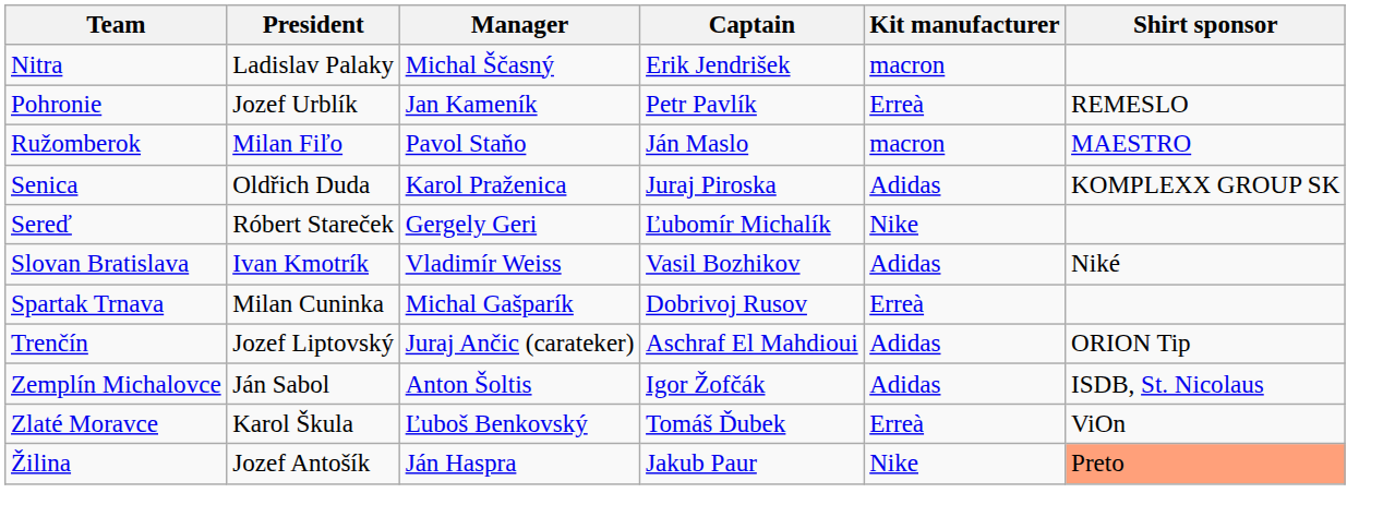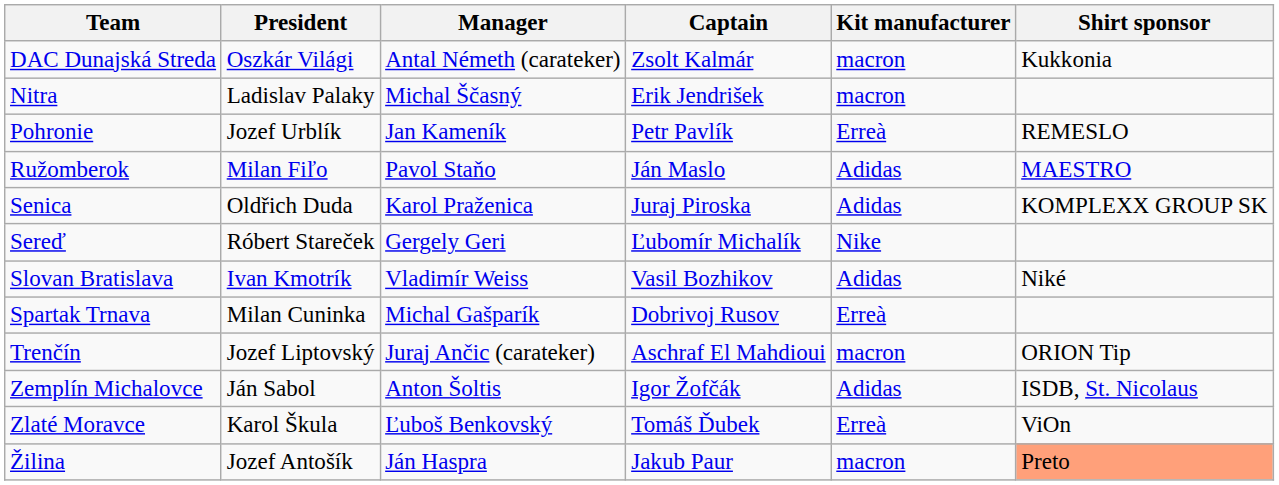+ row: DAC Dunajská Streda | Oszkár Világi | Antal Németh (carateker) | Zsolt Kalmár | macron | Kukkonia
Ružomberok | Kit manufacturer: macron -> Adidas
Trenčín | Kit manufacturer: Adidas -> macron
Žilina | Kit manufacturer: Nike -> macron
